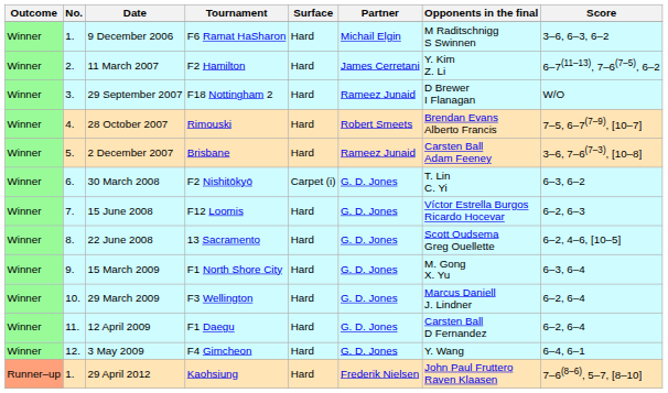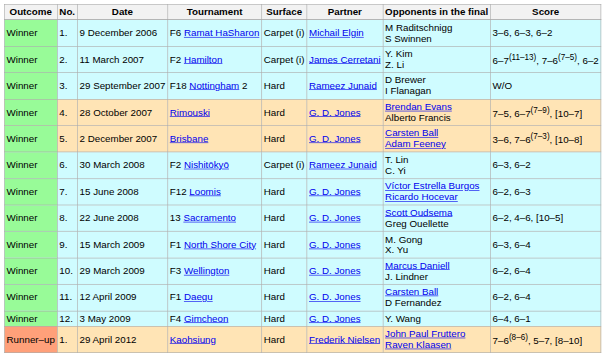9 December 2006 | Surface: Hard -> Carpet (i)
11 March 2007 | Surface: Hard -> Carpet (i)
28 October 2007 | Partner: Robert Smeets -> G. D. Jones
2 December 2007 | Partner: Rameez Junaid -> G. D. Jones
30 March 2008 | Partner: G. D. Jones -> Rameez Junaid
